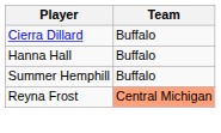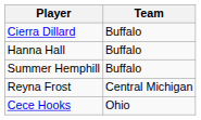Reyna Frost | Team: lightsalmon background -> no background
+ row: Cece Hooks | Ohio
